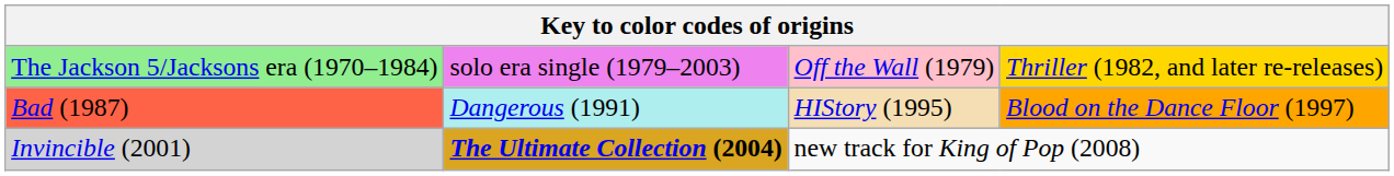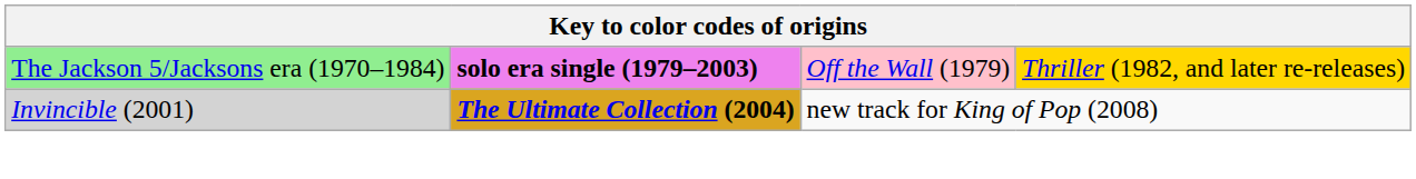The Jackson 5/Jacksons era (1970–1984) | column 2: normal -> bold
- row: Bad (1987) | Dangerous (1991) | HIStory (1995) | Blood on the Dance Floor (1997)
